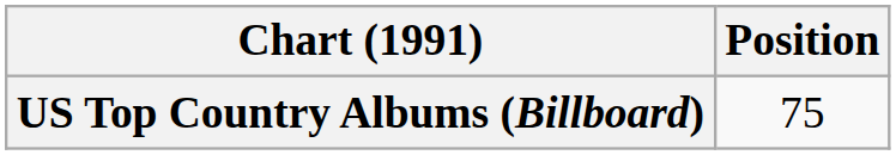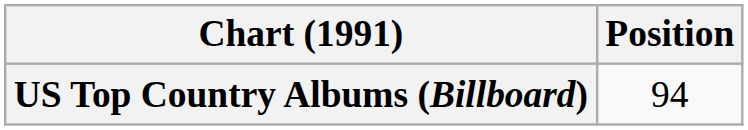US Top Country Albums (Billboard) | Position: 75 -> 94
